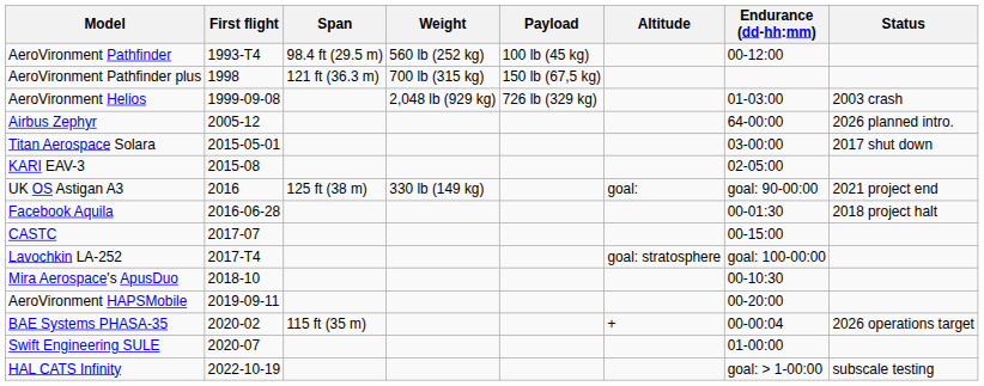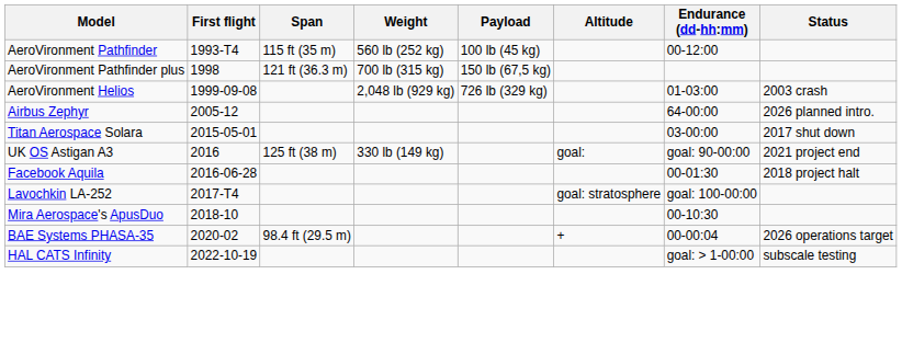AeroVironment Pathfinder | Span: 98.4 ft (29.5 m) -> 115 ft (35 m)
- row: KARI EAV-3 | 2015-08 | 02-05:00
- row: CASTC | 2017-07 | 00-15:00
- row: AeroVironment HAPSMobile | 2019-09-11 | 00-20:00
BAE Systems PHASA-35 | Span: 115 ft (35 m) -> 98.4 ft (29.5 m)
- row: Swift Engineering SULE | 2020-07 | 01-00:00
